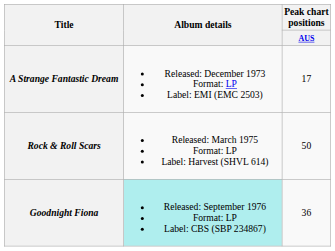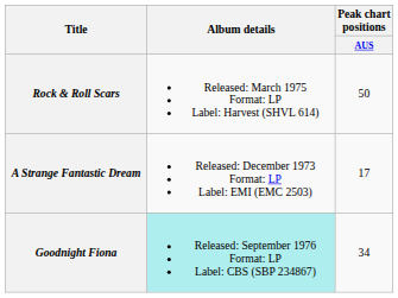rows swapped: A Strange Fantastic Dream <-> Rock & Roll Scars
Goodnight Fiona | Peak chart positions / AUS: 36 -> 34
